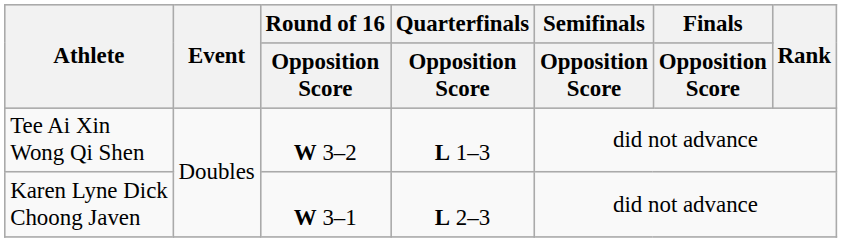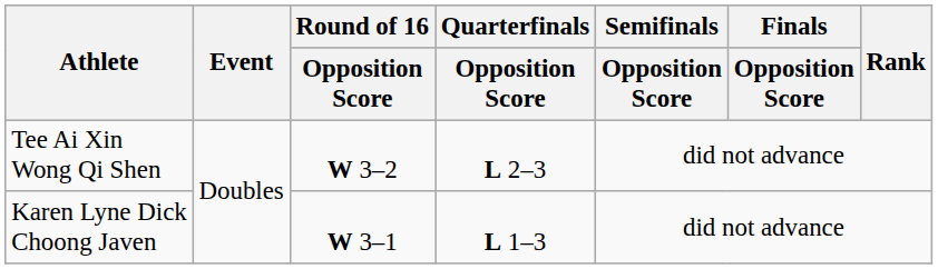Tee Ai Xin Wong Qi Shen | Quarterfinals / Opposition Score: L 1–3 -> L 2–3
Karen Lyne Dick Choong Javen | Quarterfinals / Opposition Score: L 2–3 -> L 1–3
